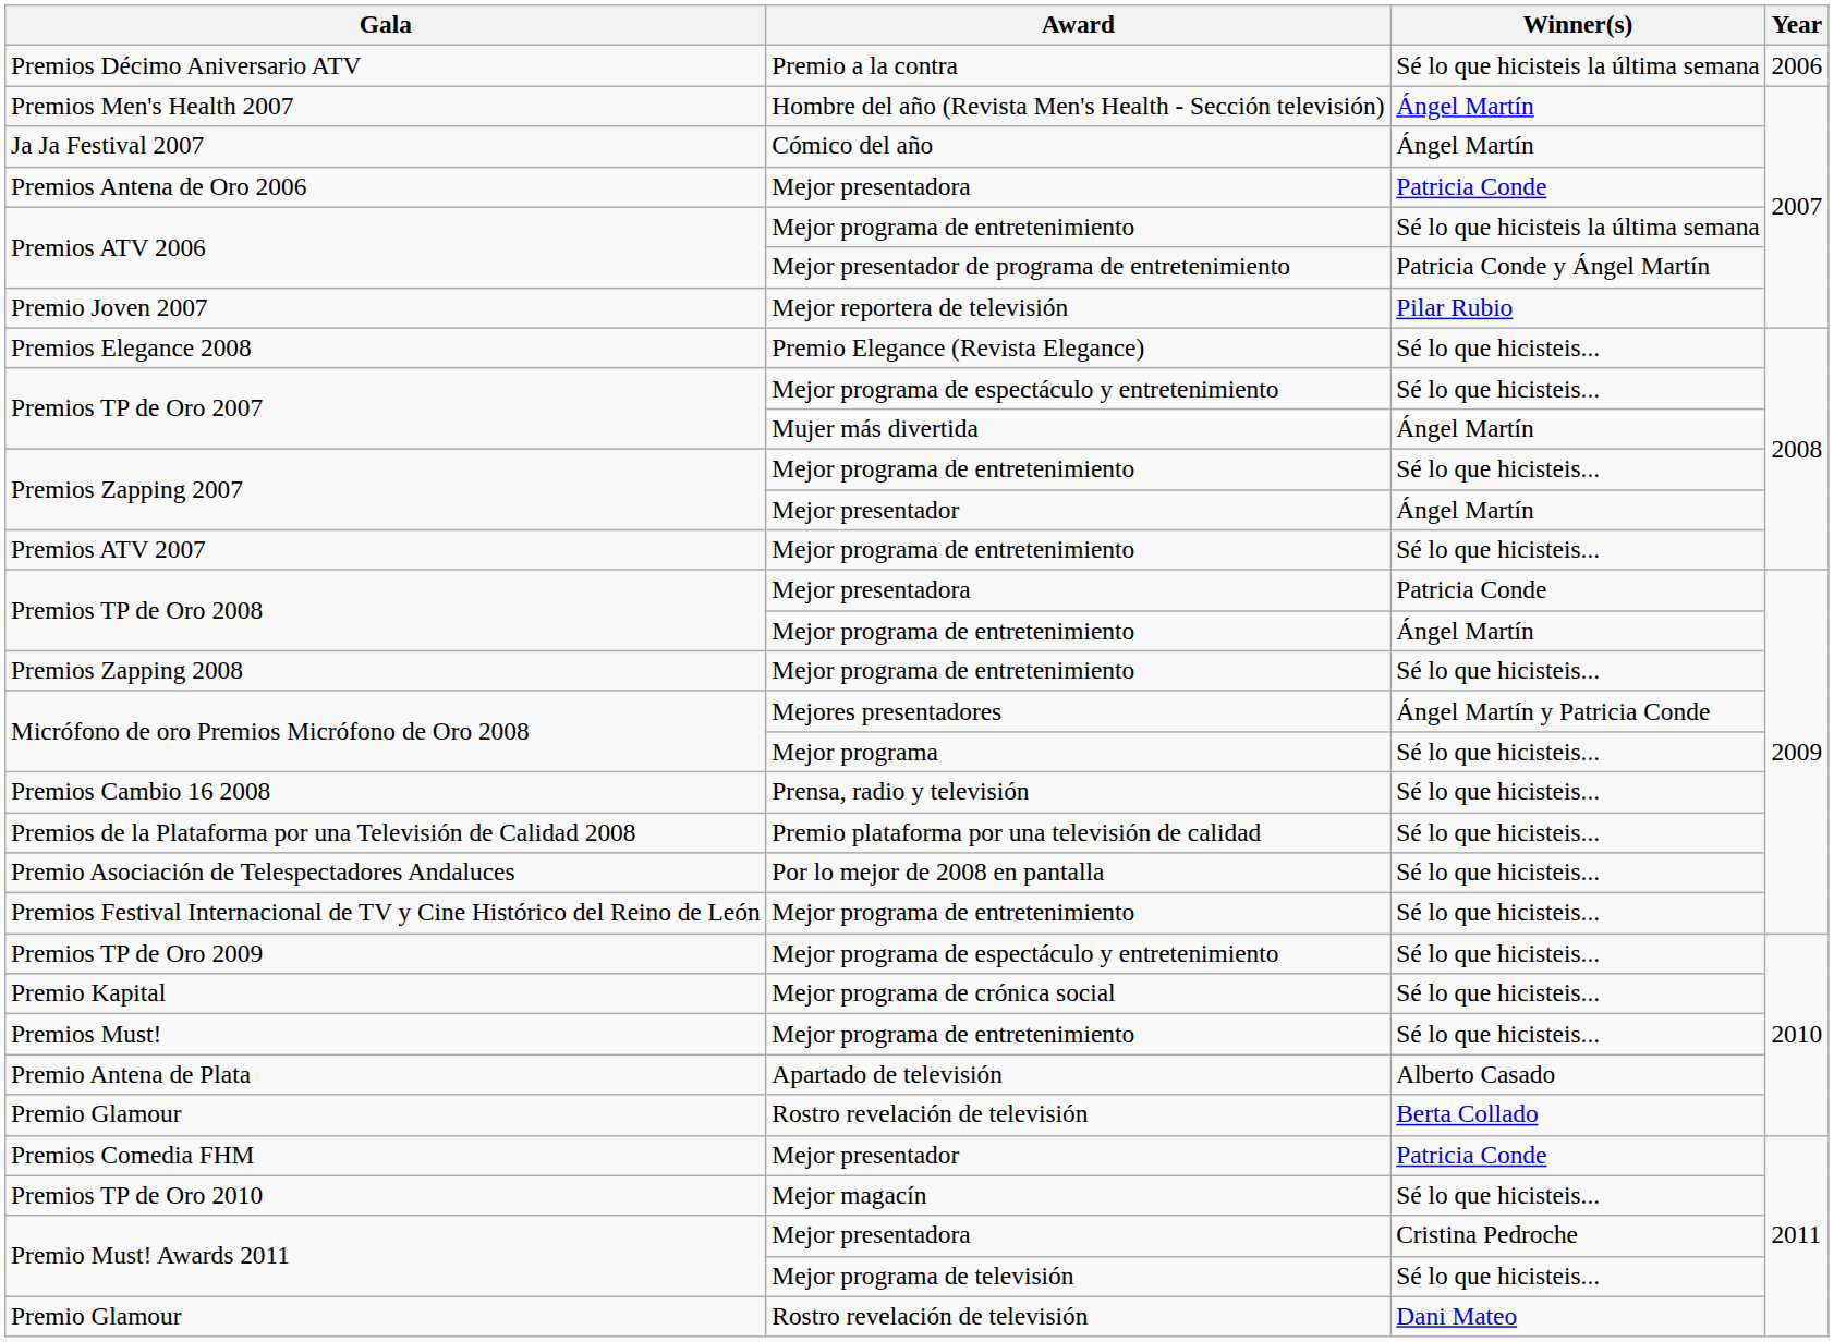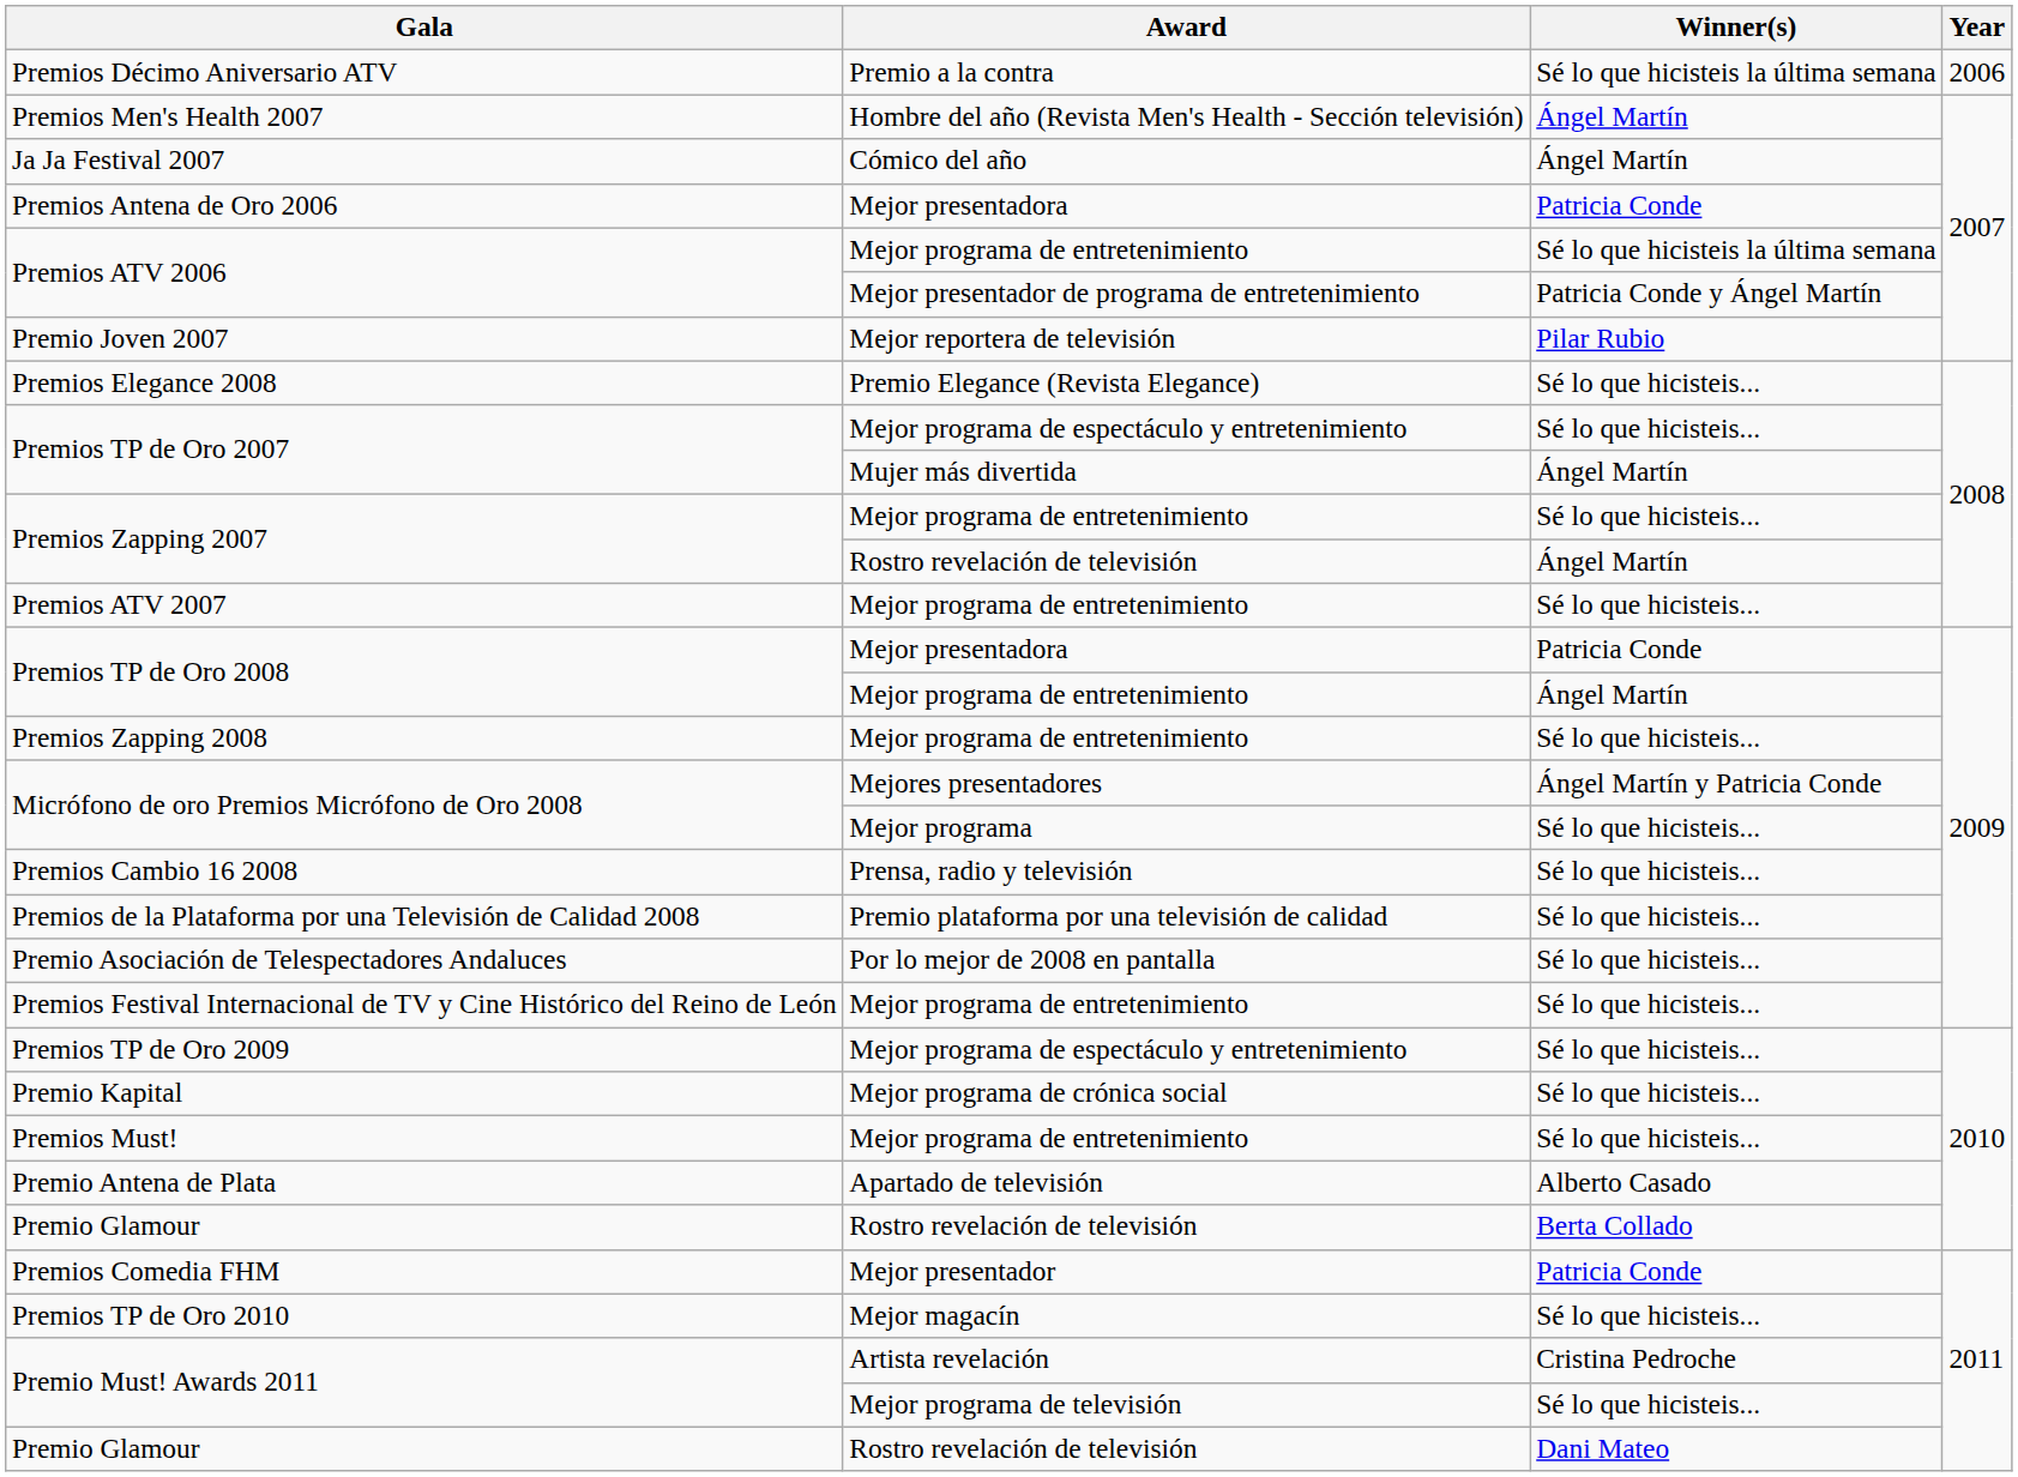Premios Zapping 2007 / Ángel Martín | Award: Mejor presentador -> Rostro revelación de televisión
Premio Must! Awards 2011 / Cristina Pedroche | Award: Mejor presentadora -> Artista revelación
